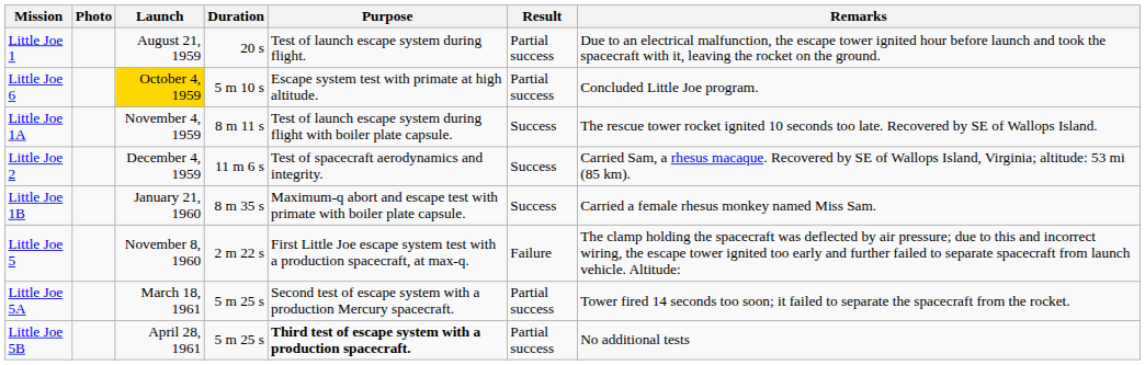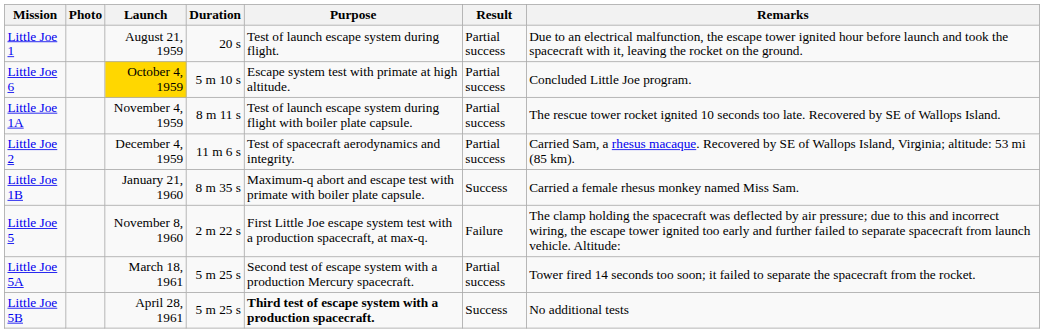Little Joe 1A | Result: Success -> Partial success
Little Joe 2 | Result: Success -> Partial success
Little Joe 5B | Result: Partial success -> Success
